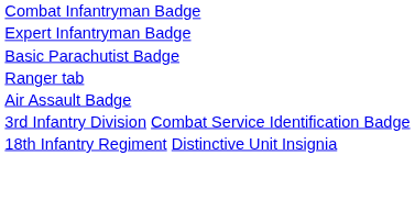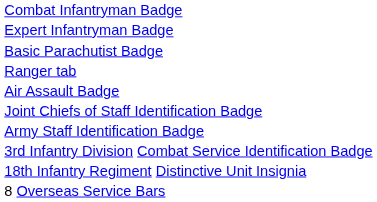+ row: Joint Chiefs of Staff Identification Badge
+ row: Army Staff Identification Badge
+ row: 8 Overseas Service Bars
